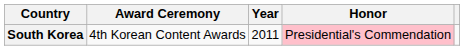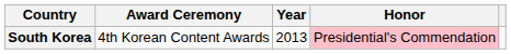South Korea | Year: 2011 -> 2013
